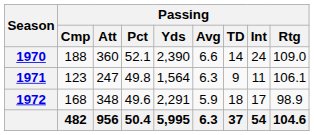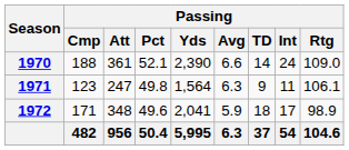1970 | Passing / Att: 360 -> 361
1972 | Passing / Cmp: 168 -> 171
1972 | Passing / Yds: 2,291 -> 2,041
